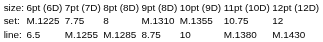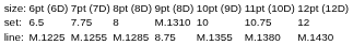set: | column 2: M.1225 -> 6.5
set: | column 6: M.1355 -> 10
line: | column 2: 6.5 -> M.1225
line: | column 6: 10 -> M.1355
